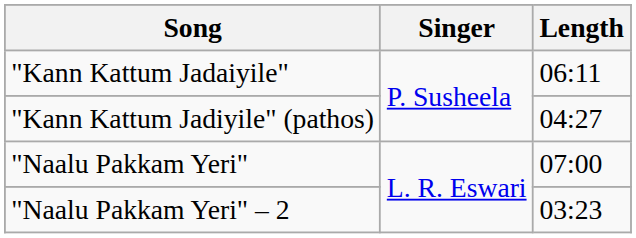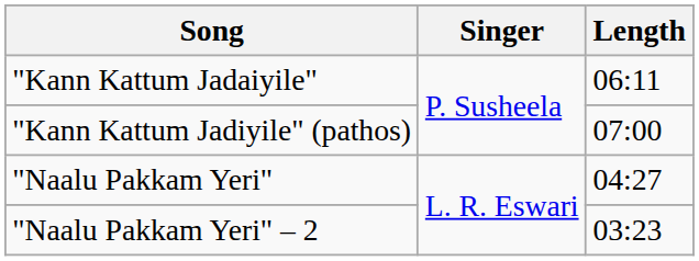"Kann Kattum Jadiyile" (pathos) | Length: 04:27 -> 07:00
"Naalu Pakkam Yeri" | Length: 07:00 -> 04:27
